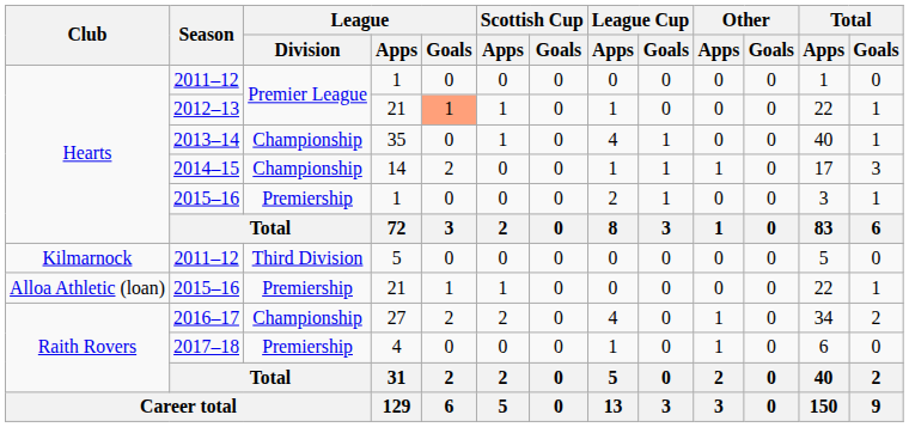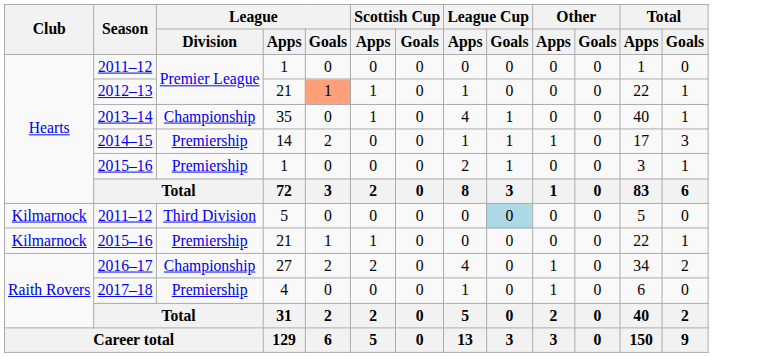2014–15 | League / Division: Championship -> Premiership
2011–12 / 5 | League Cup / Goals: no background -> lightblue background
2015–16 / 21 | Club: Alloa Athletic (loan) -> Kilmarnock
